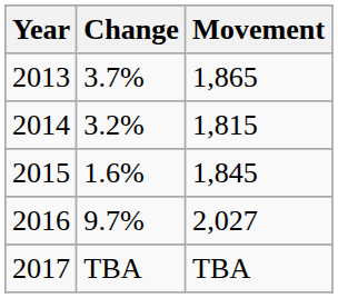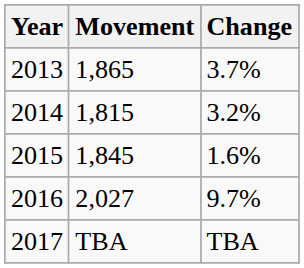columns swapped: Change <-> Movement
